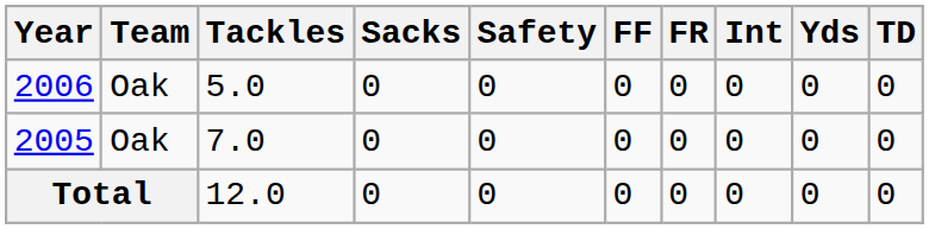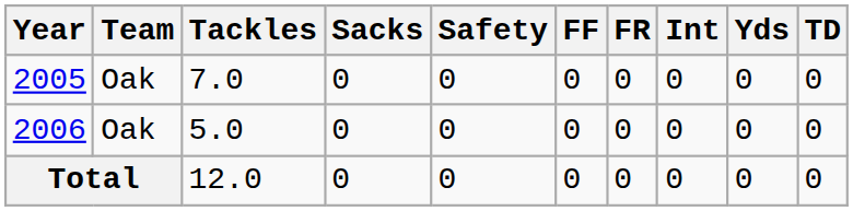rows swapped: 2005 <-> 2006
